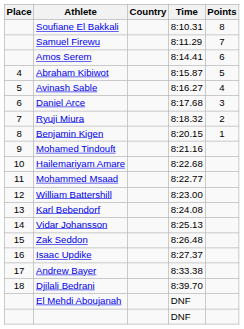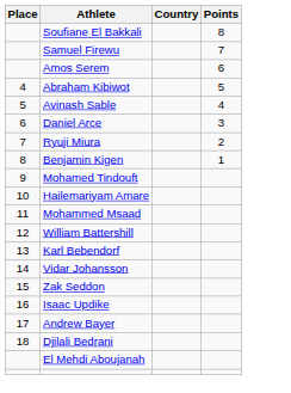- column: Time | 8:10.31 | 8:11.29 | 8:14.41 | 8:15.87 | 8:16.27 | 8:17.68 | 8:18.32 | 8:20.15 | 8:21.16 | 8:22.68 | 8:22.77 | 8:23.00 | 8:24.08 | 8:25.13 | 8:26.48 | 8:27.37 | 8:33.38 | 8:39.70 | DNF | DNF
